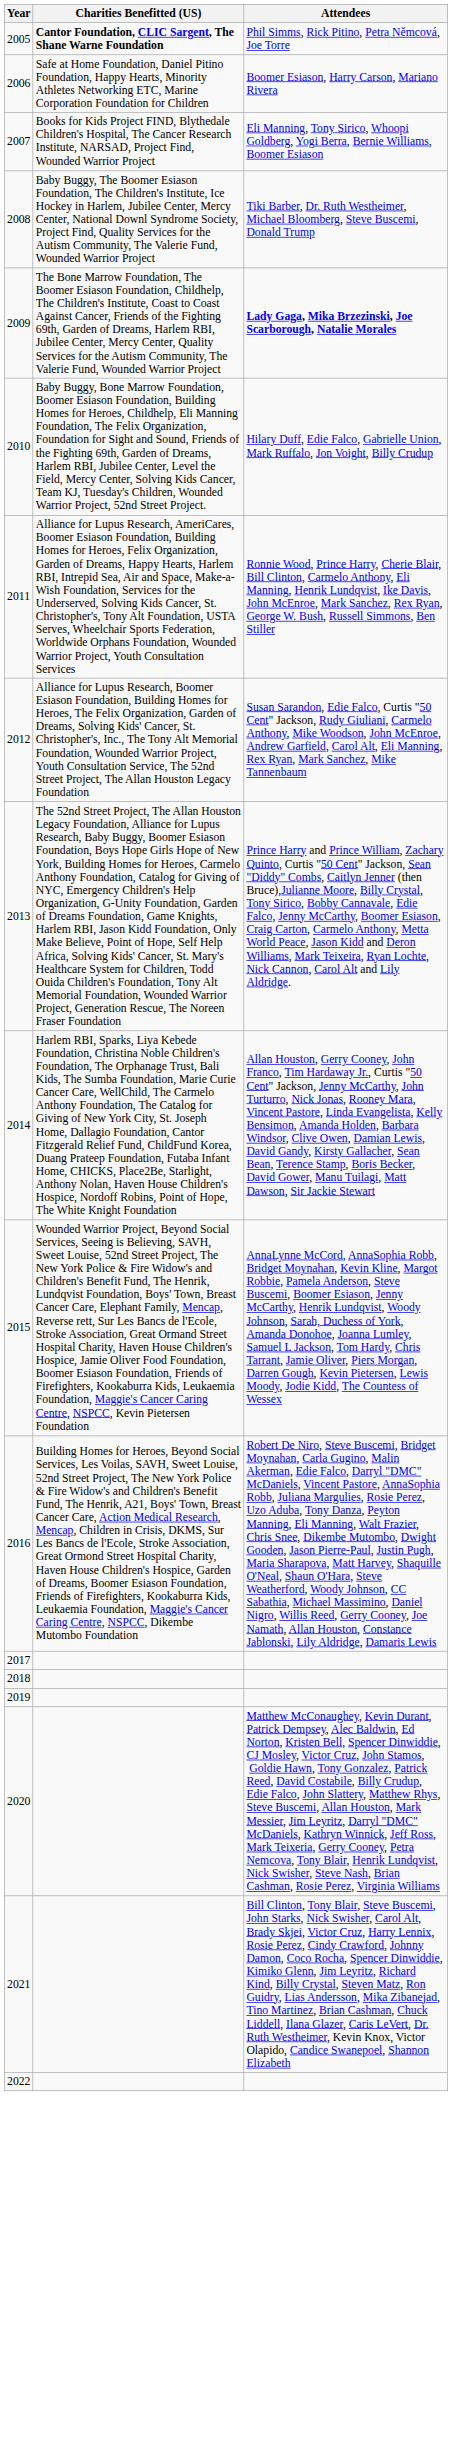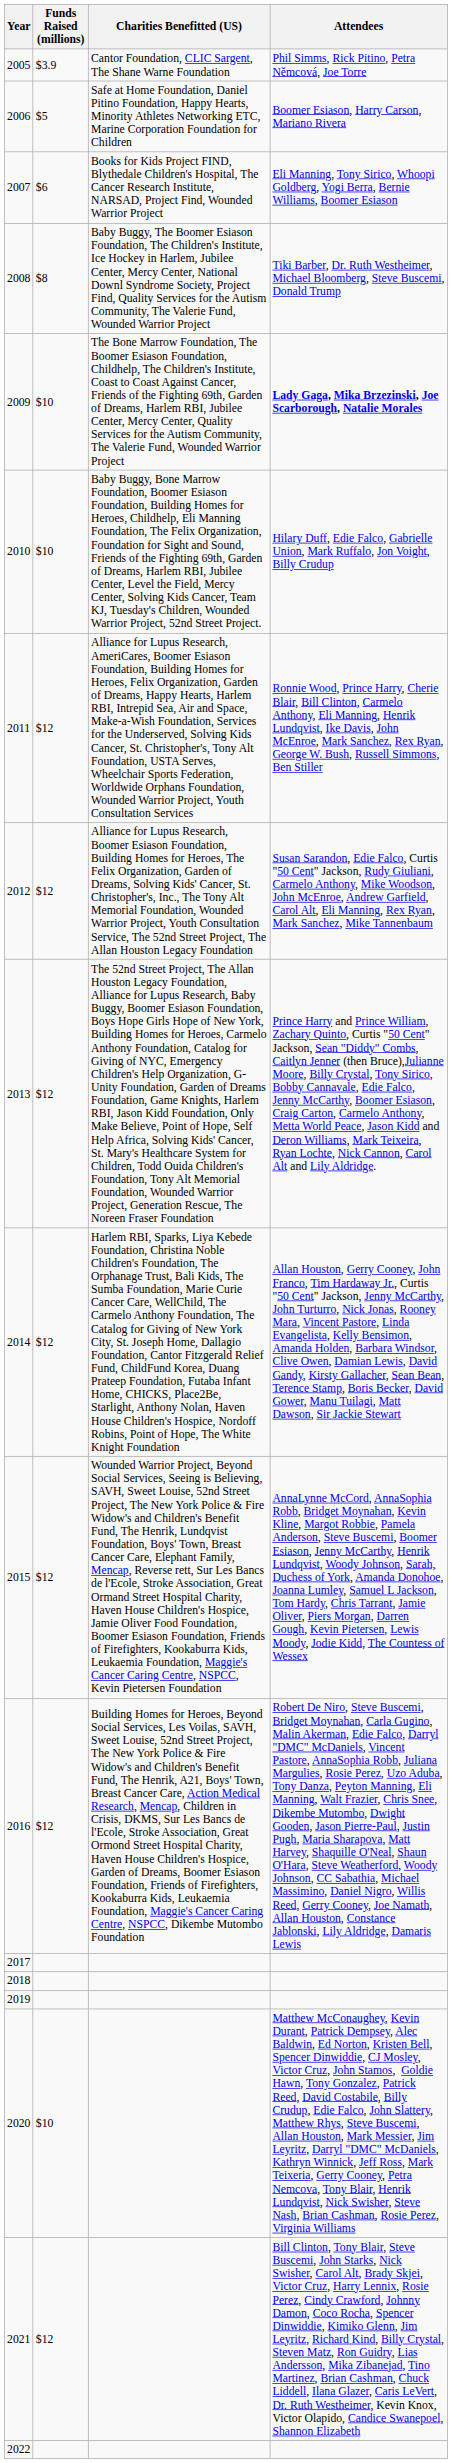+ column: Funds Raised (millions) | $3.9 | $5 | $6 | $8 | $10 | $10 | $12 | $12 | $12 | $12 | $12 | $12 | $10 | $12
2005 | Charities Benefitted (US): bold -> normal
